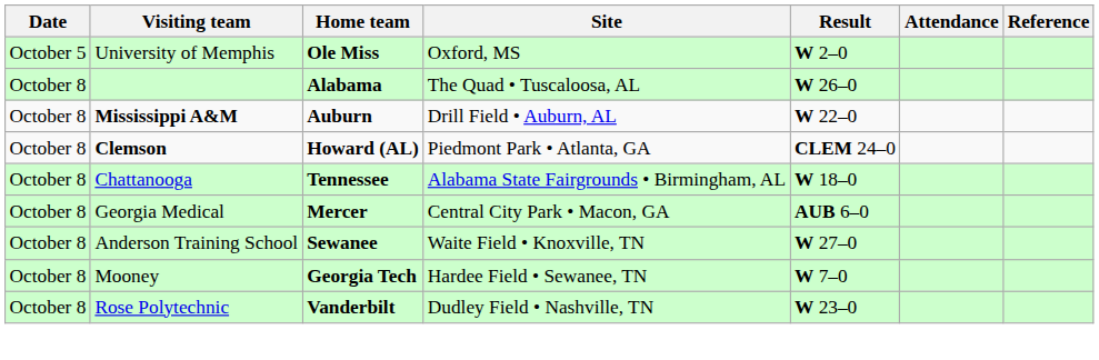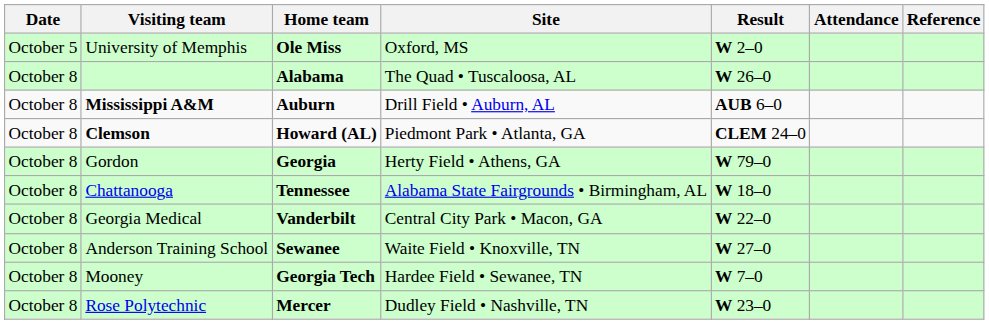Mississippi A&M | Result: W 22–0 -> AUB 6–0
+ row: October 8 | Gordon | Georgia | Herty Field • Athens, GA | W 79–0
Georgia Medical | Home team: Mercer -> Vanderbilt
Georgia Medical | Result: AUB 6–0 -> W 22–0
Rose Polytechnic | Home team: Vanderbilt -> Mercer
